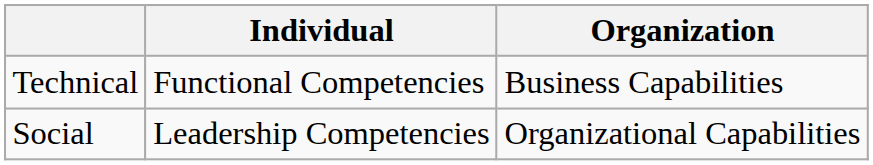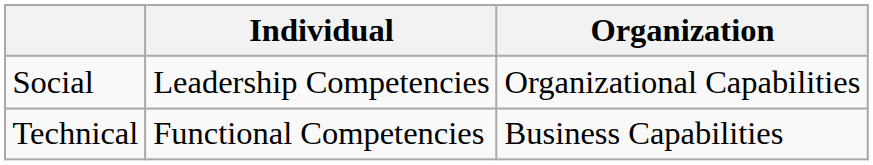rows swapped: Technical <-> Social
